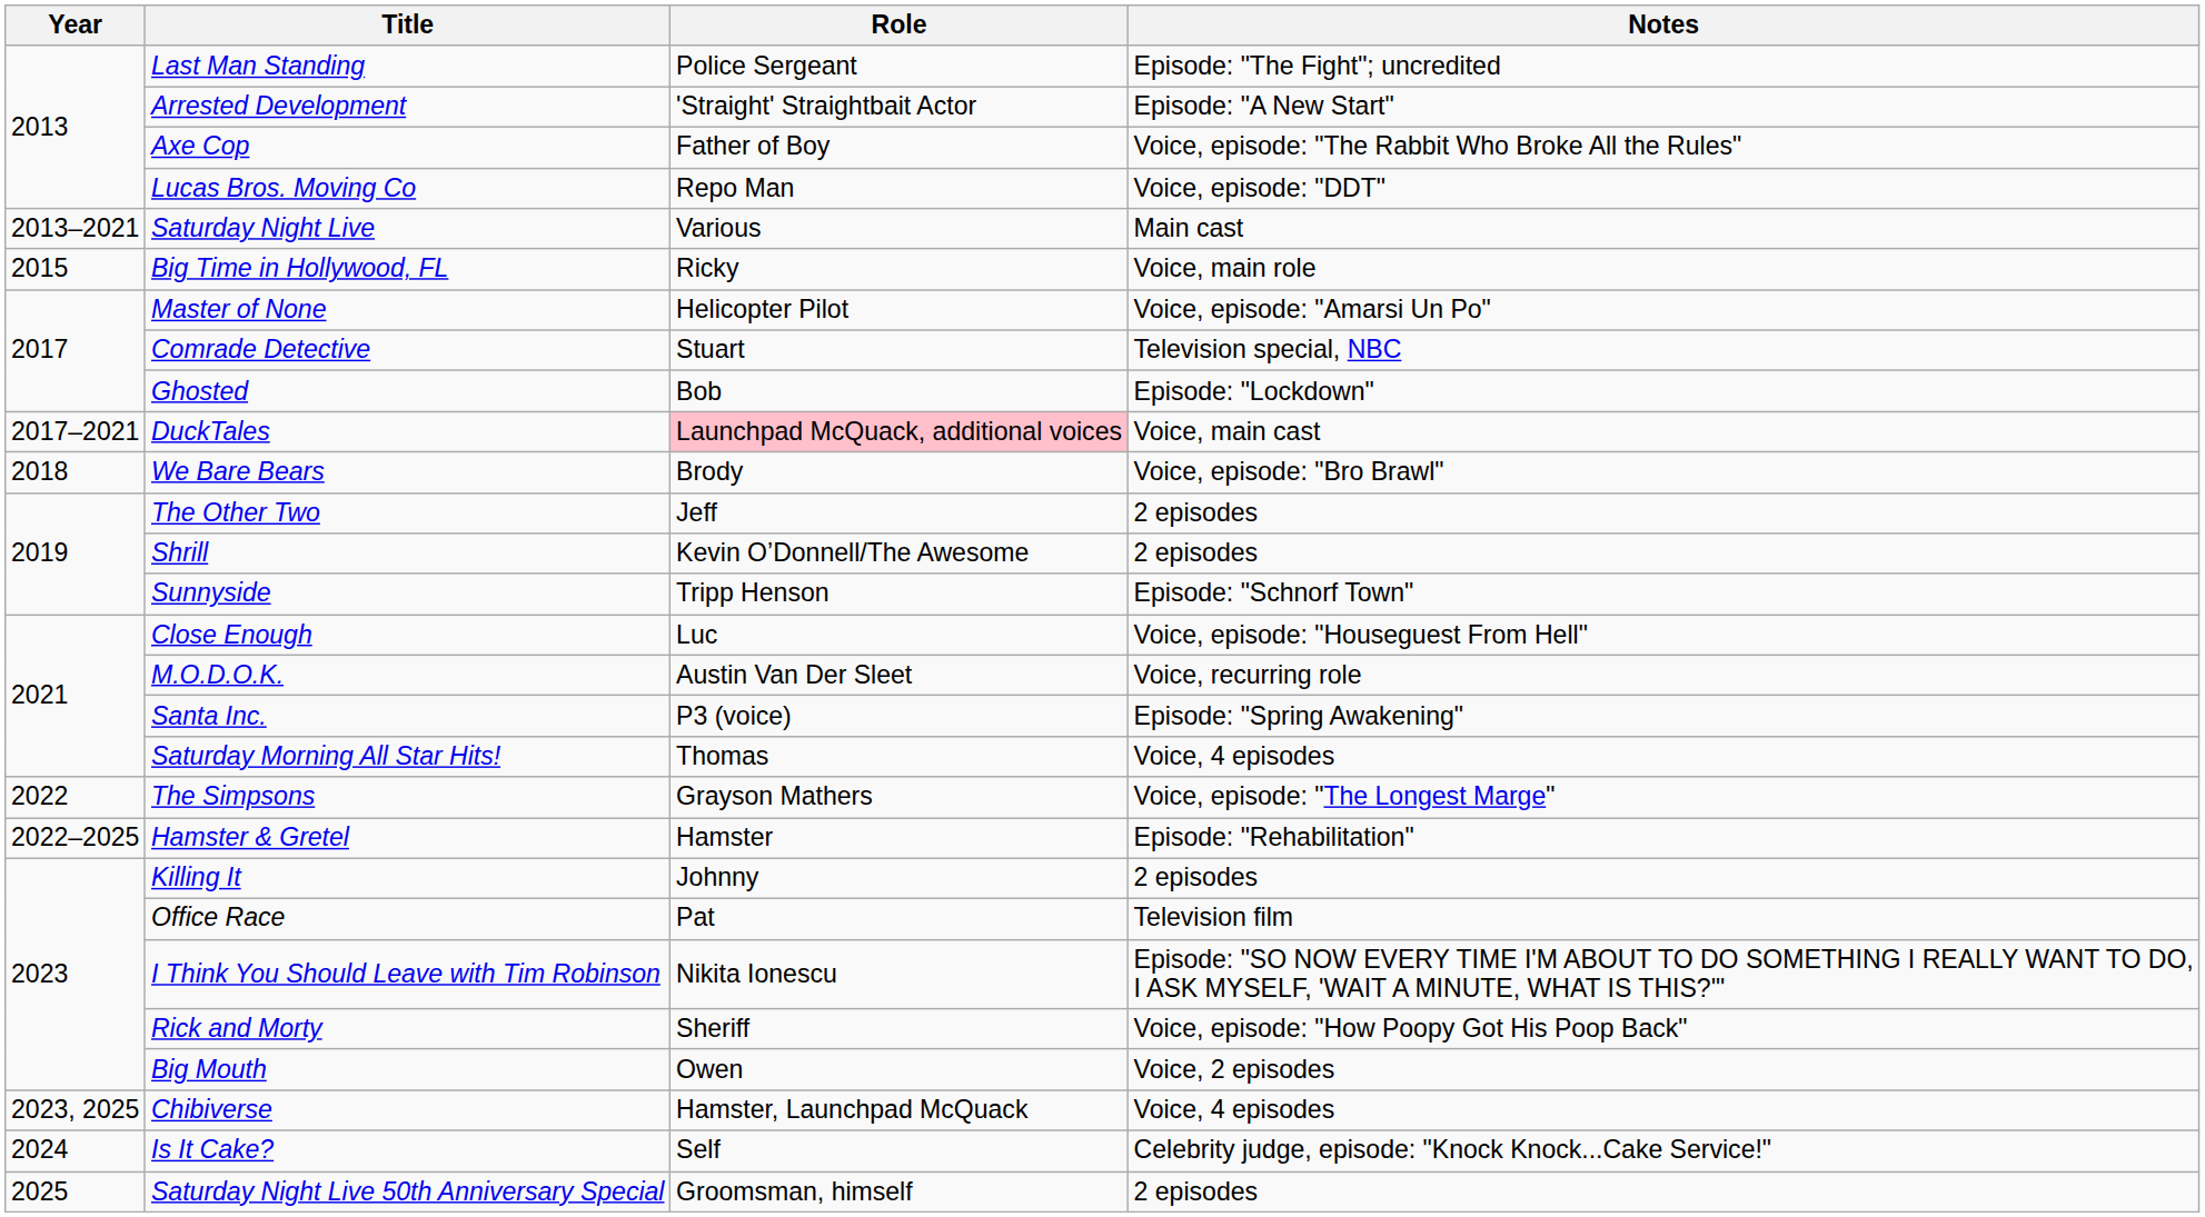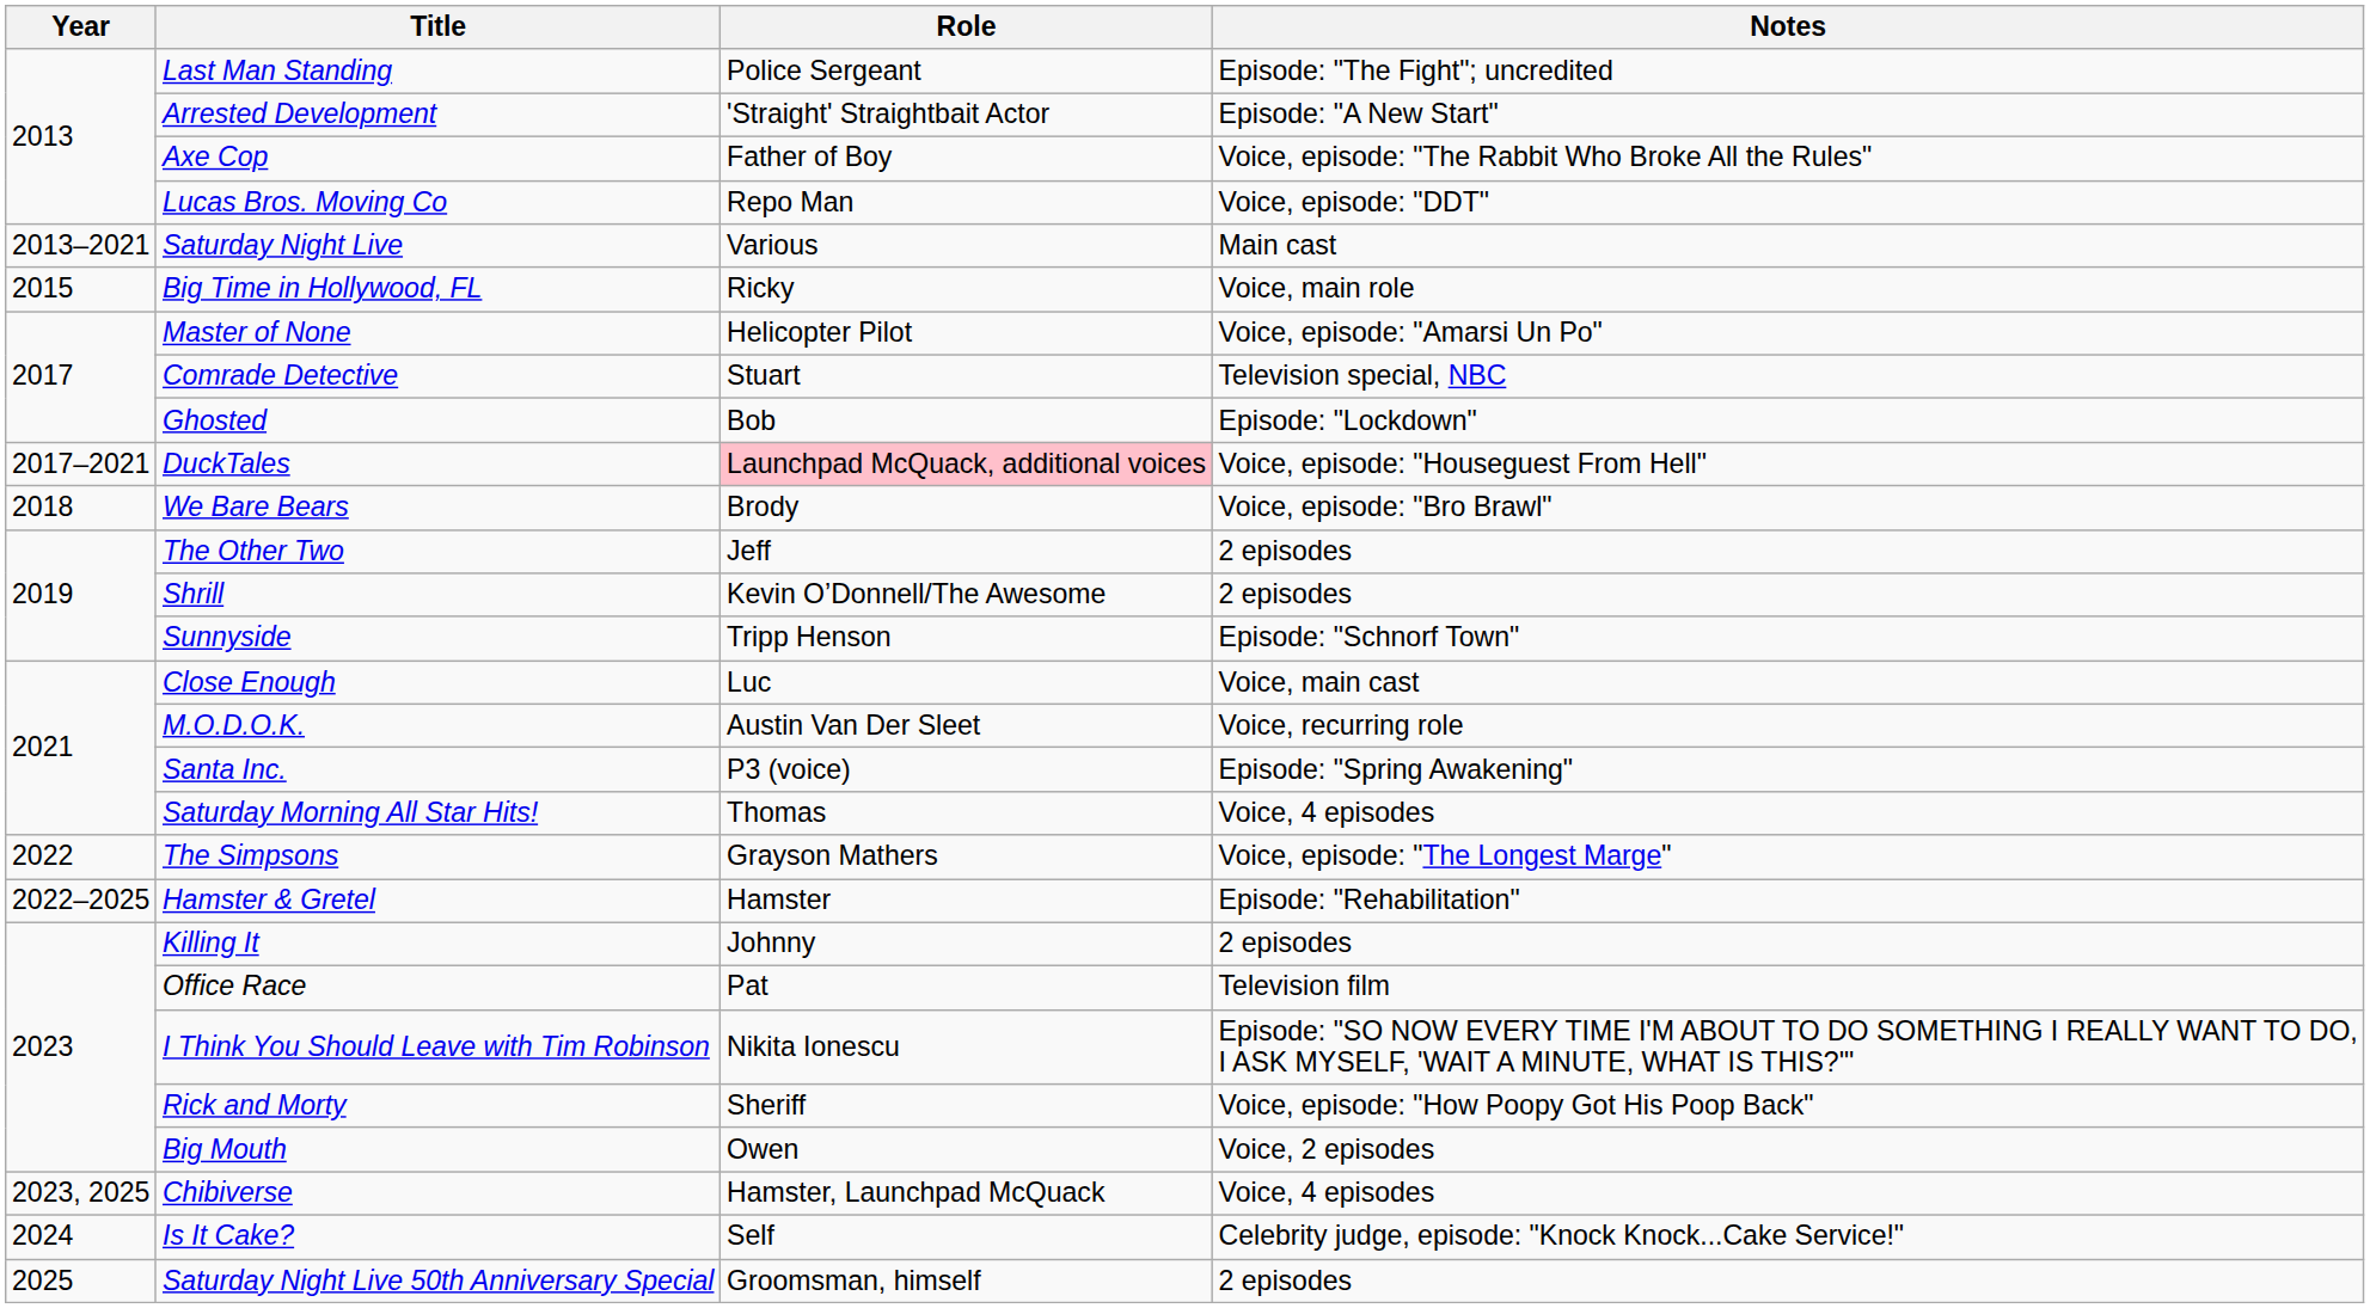DuckTales | Notes: Voice, main cast -> Voice, episode: "Houseguest From Hell"
Close Enough | Notes: Voice, episode: "Houseguest From Hell" -> Voice, main cast
